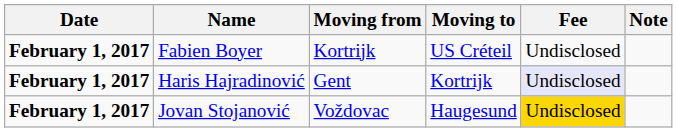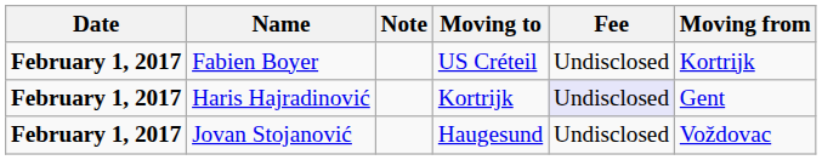columns swapped: Moving from <-> Note
Jovan Stojanović | Fee: gold background -> no background
